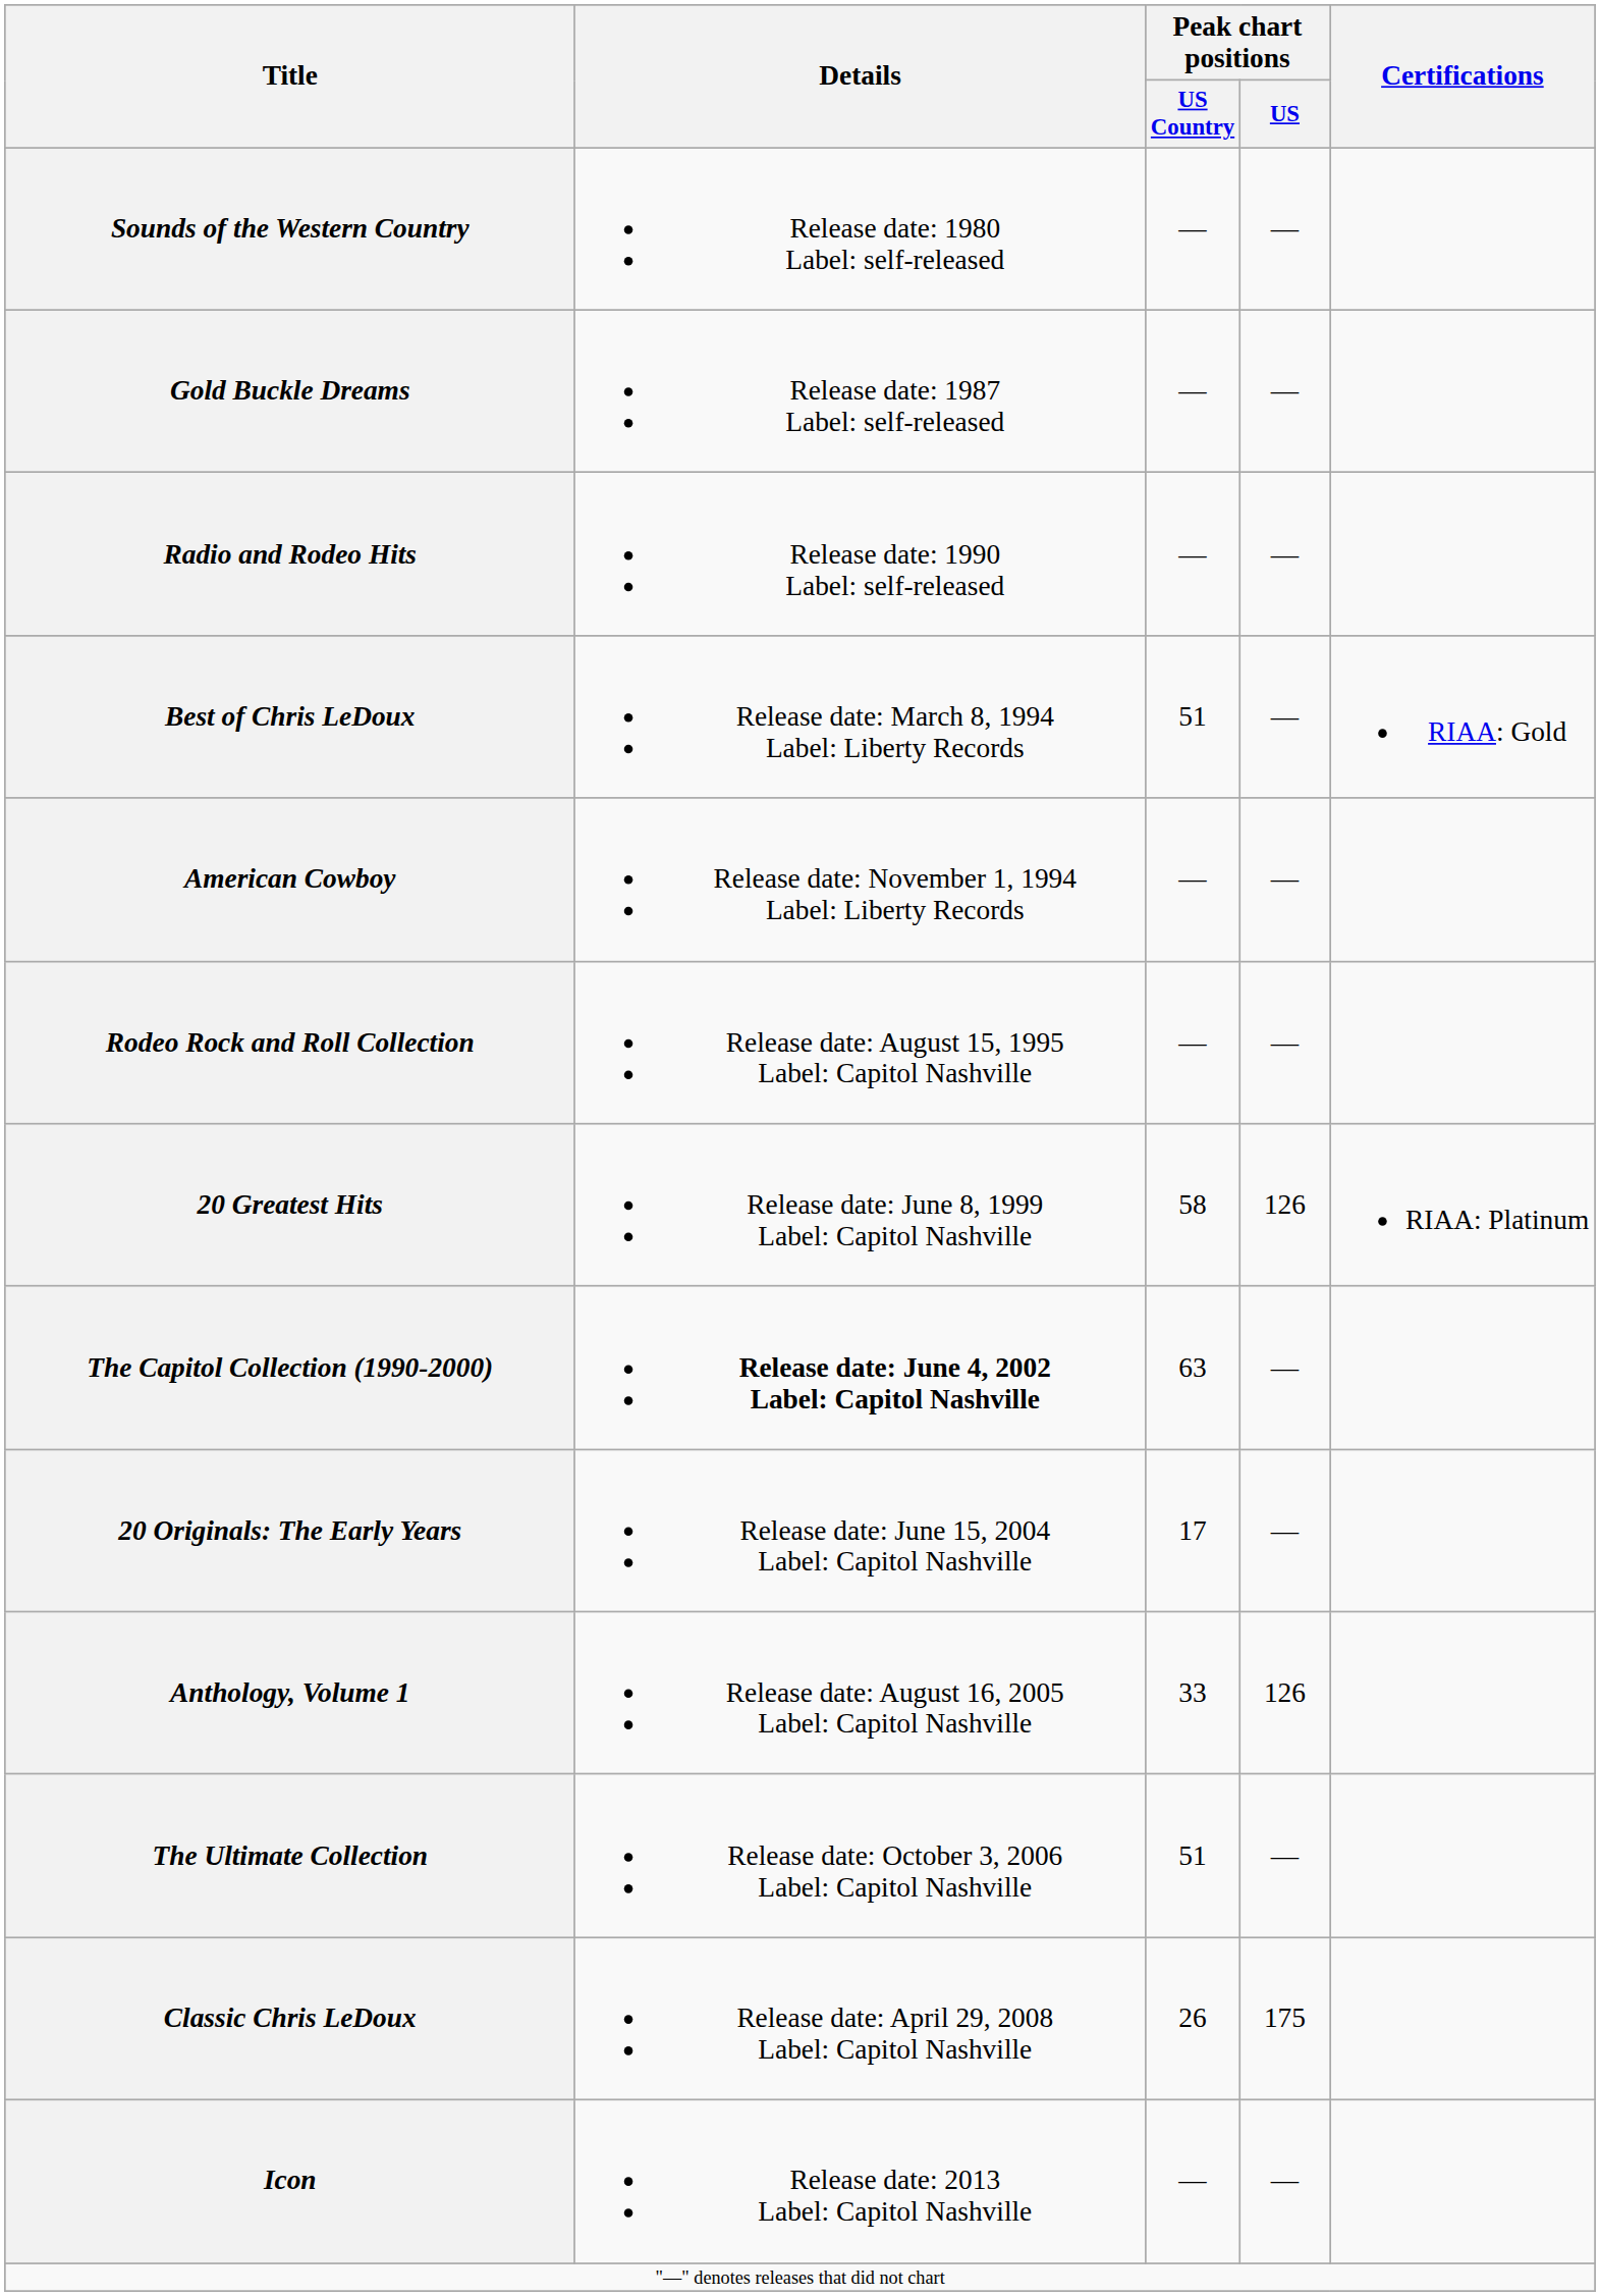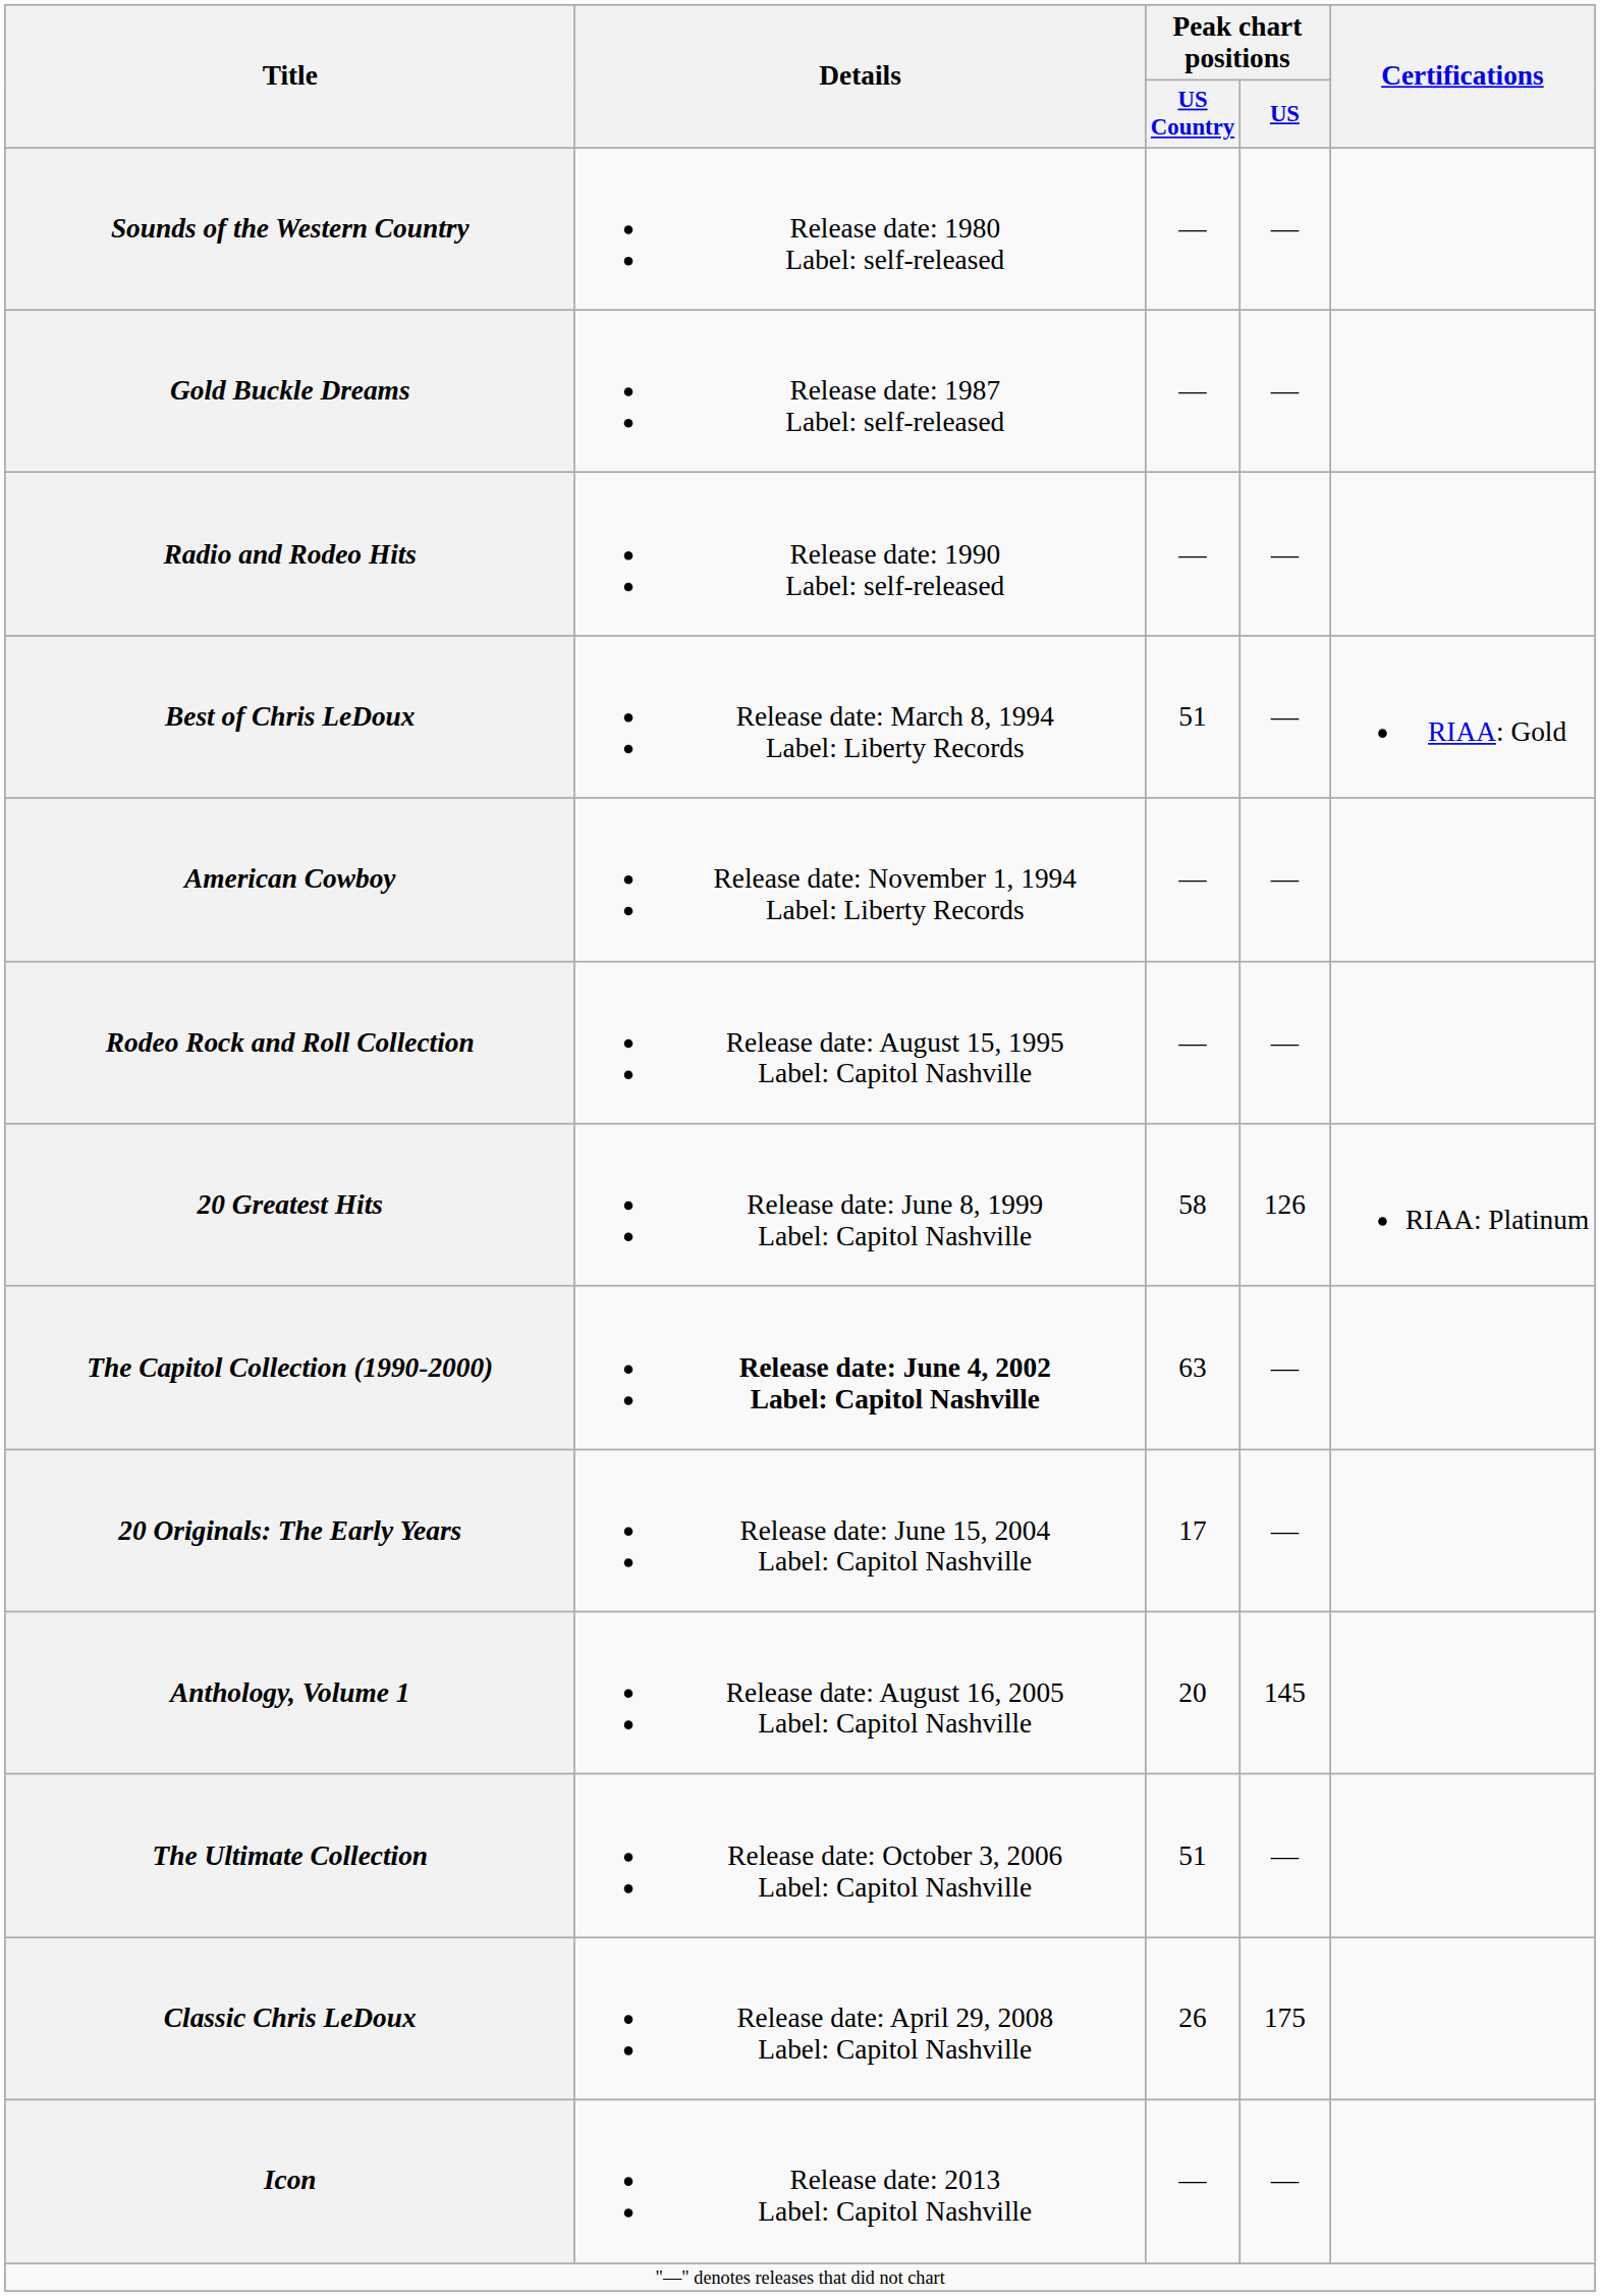Anthology, Volume 1 | Peak chart positions / US Country: 33 -> 20
Anthology, Volume 1 | Peak chart positions / US: 126 -> 145
